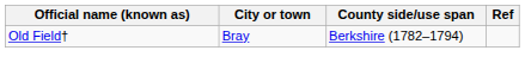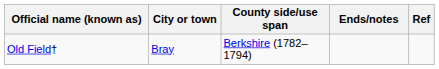+ column: Ends/notes
